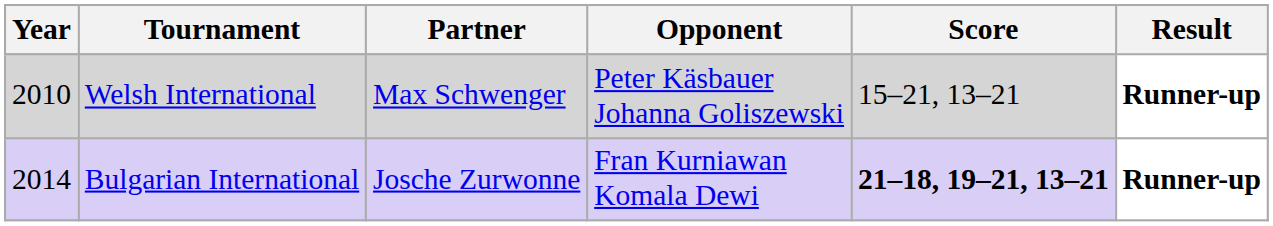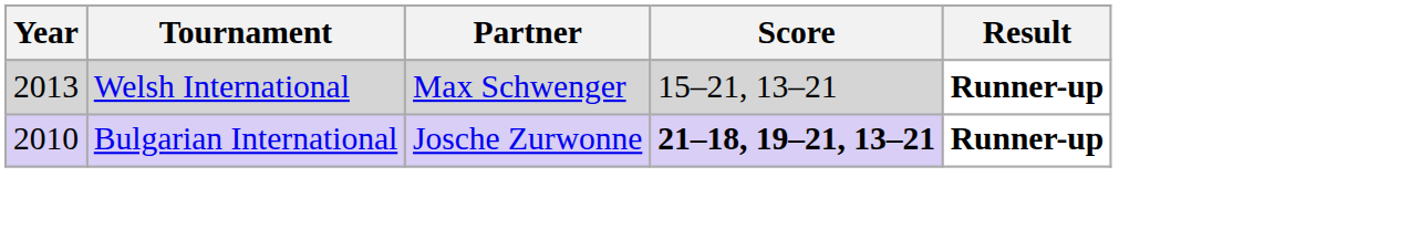- column: Opponent | Peter Käsbauer Johanna Goliszewski | Fran Kurniawan Komala Dewi
Welsh International | Year: 2010 -> 2013
Bulgarian International | Year: 2014 -> 2010
